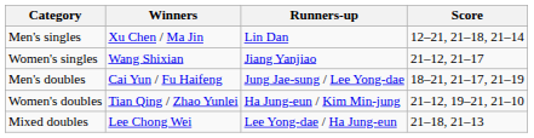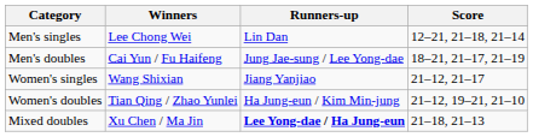Men's singles | Winners: Xu Chen / Ma Jin -> Lee Chong Wei
rows swapped: Women's singles <-> Men's doubles
Mixed doubles | Winners: Lee Chong Wei -> Xu Chen / Ma Jin
Mixed doubles | Runners-up: normal -> bold
